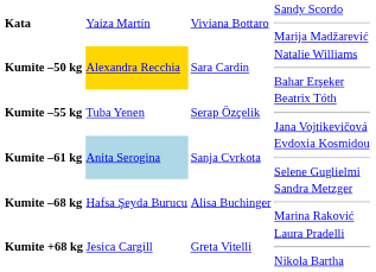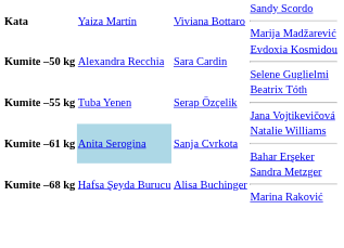Kumite –50 kg | column 2: gold background -> no background
Kumite –50 kg | column 4: Natalie Williams Bahar Erşeker -> Evdoxia Kosmidou Selene Guglielmi
Kumite –61 kg | column 4: Evdoxia Kosmidou Selene Guglielmi -> Natalie Williams Bahar Erşeker
- row: Kumite +68 kg | Jesica Cargill | Greta Vitelli | Laura Pradelli Nikola Bartha
